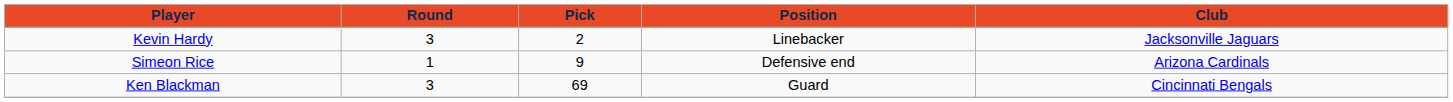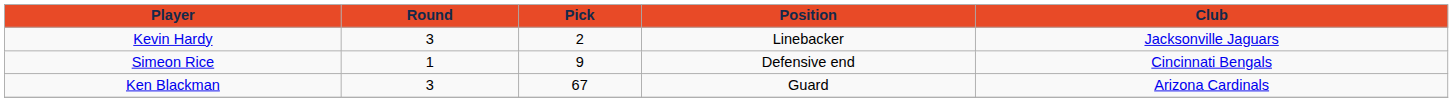Simeon Rice | Club: Arizona Cardinals -> Cincinnati Bengals
Ken Blackman | Pick: 69 -> 67
Ken Blackman | Club: Cincinnati Bengals -> Arizona Cardinals
